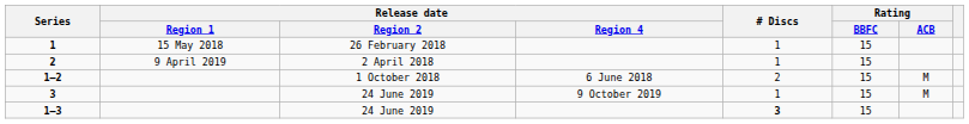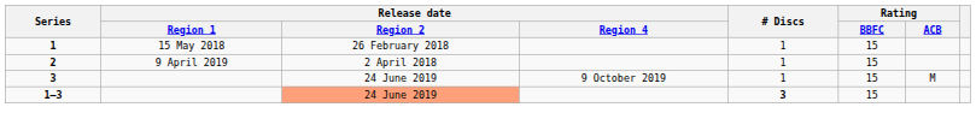- row: 1–2 | 1 October 2018 | 6 June 2018 | 2 | 15 | M
1–3 | Release date / Region 2: no background -> lightsalmon background
